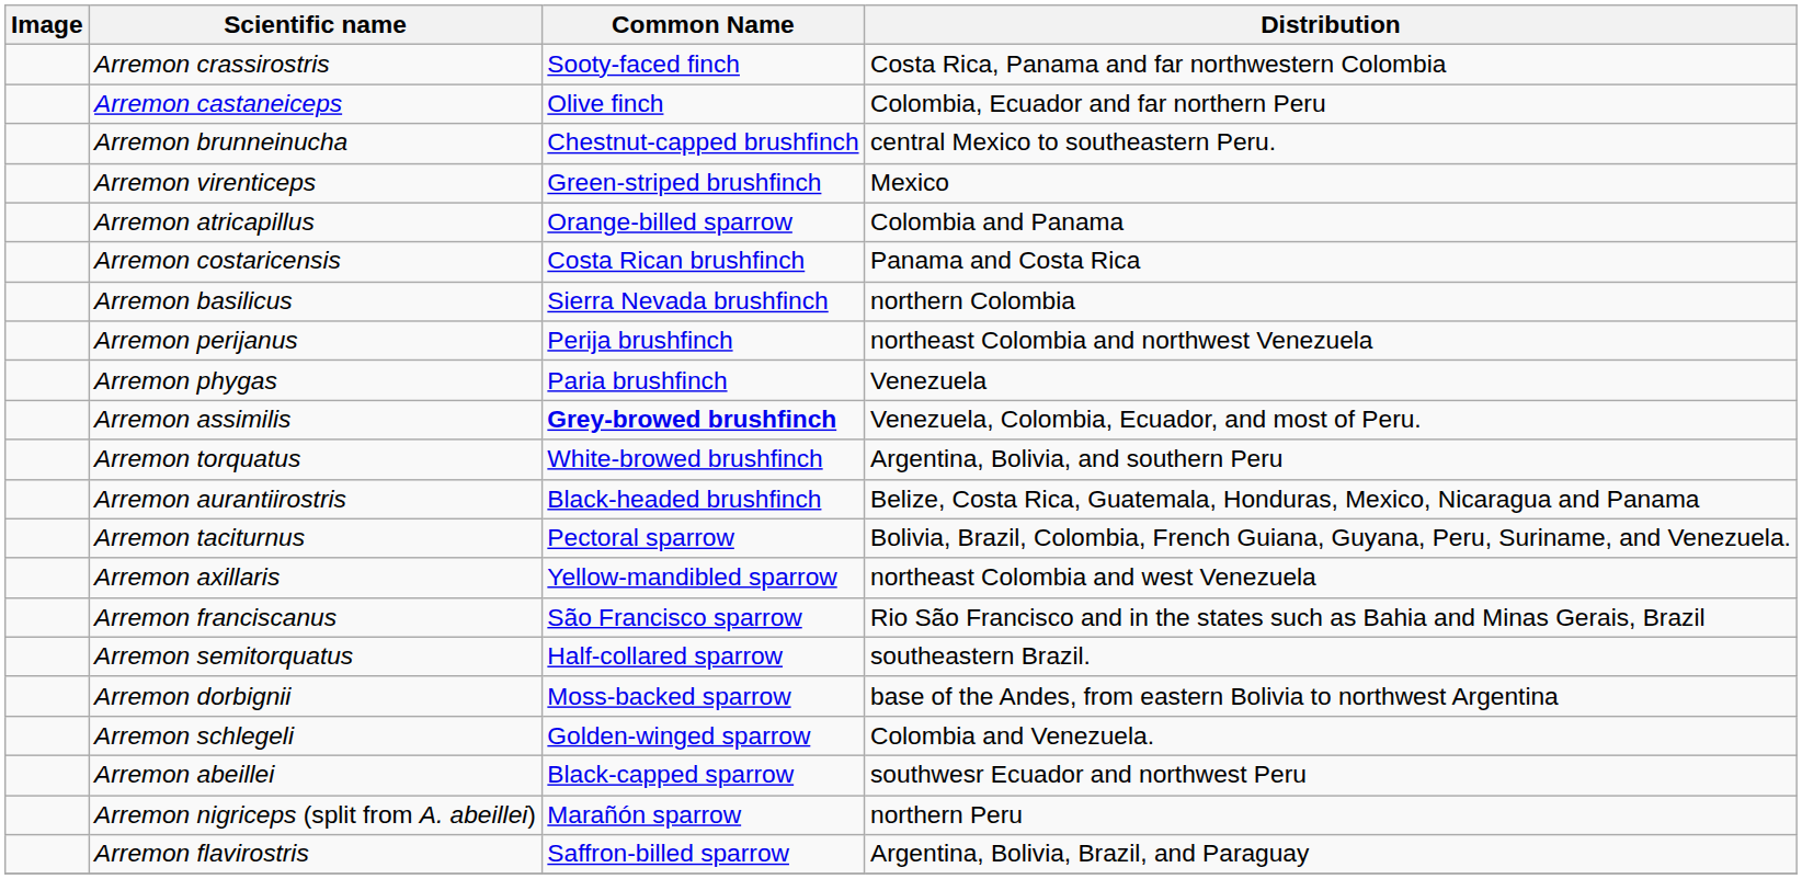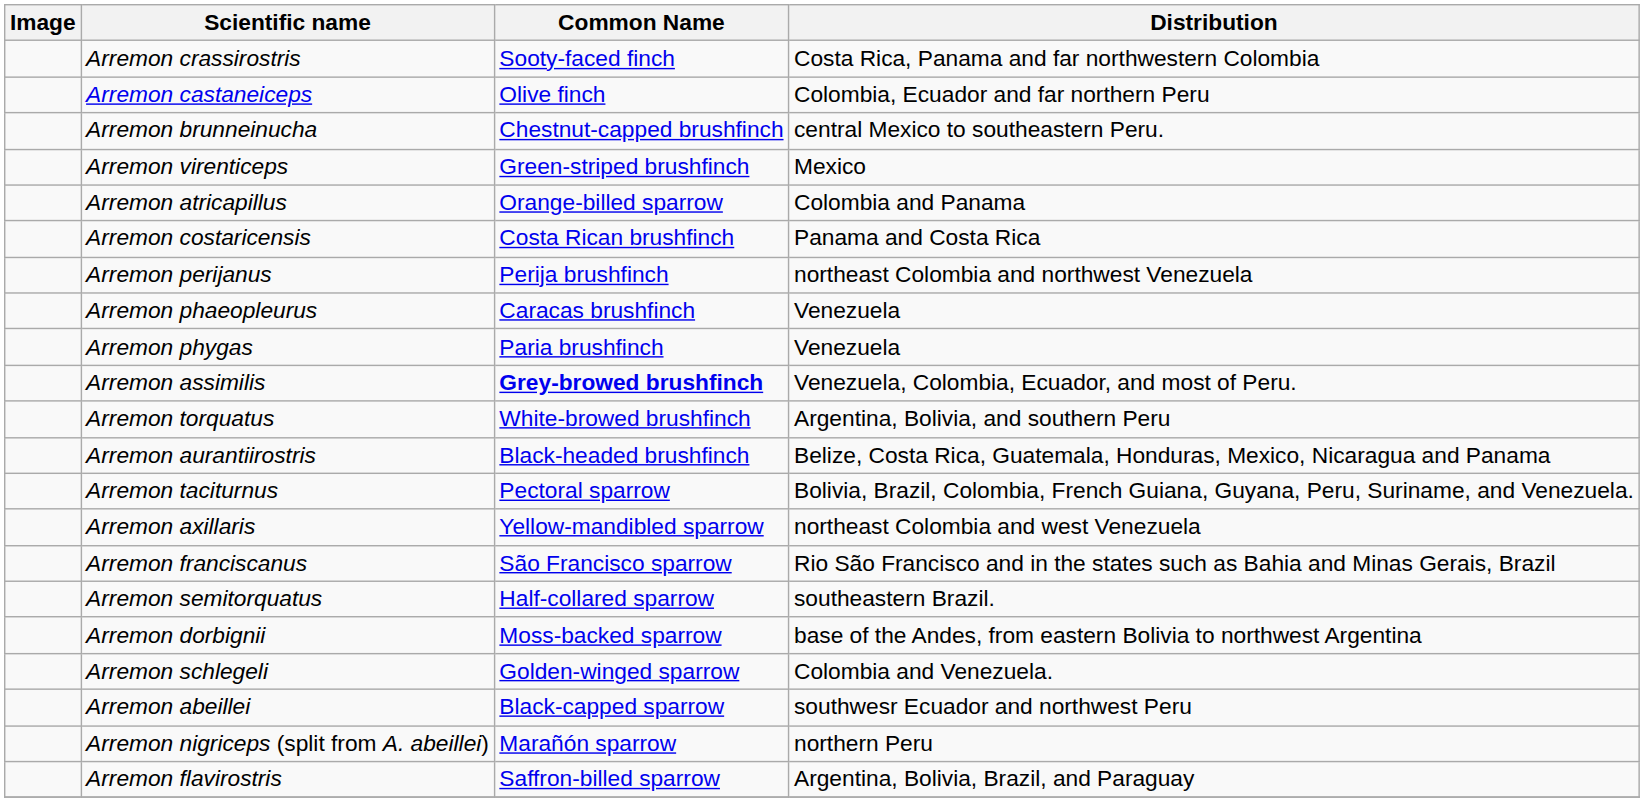- row: Arremon basilicus | Sierra Nevada brushfinch | northern Colombia
+ row: Arremon phaeopleurus | Caracas brushfinch | Venezuela
